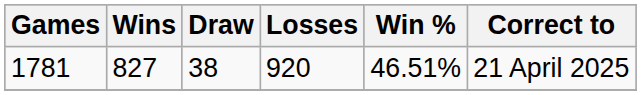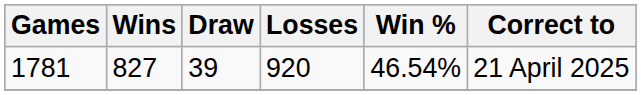1781 | Draw: 38 -> 39
1781 | Win %: 46.51% -> 46.54%
